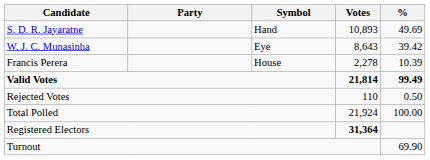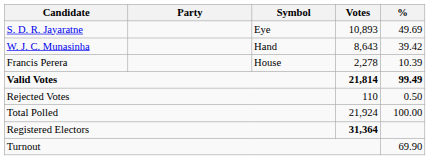S. D. R. Jayaratne | Symbol: Hand -> Eye
W. J. C. Munasinha | Symbol: Eye -> Hand
